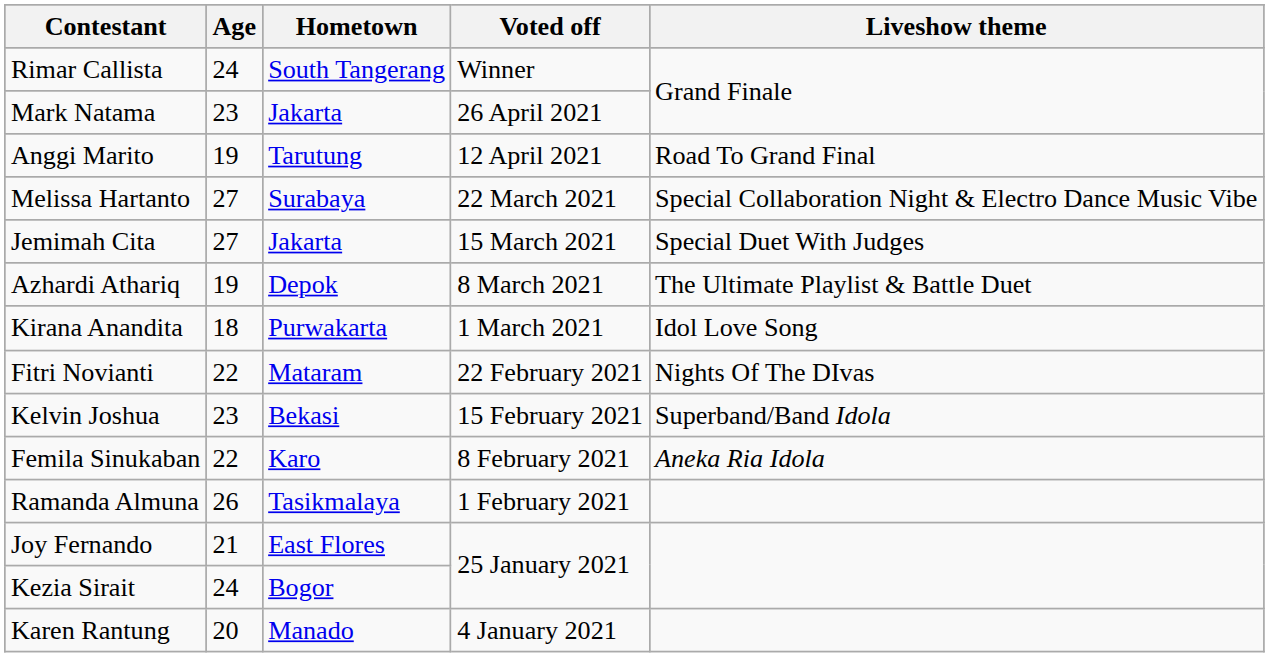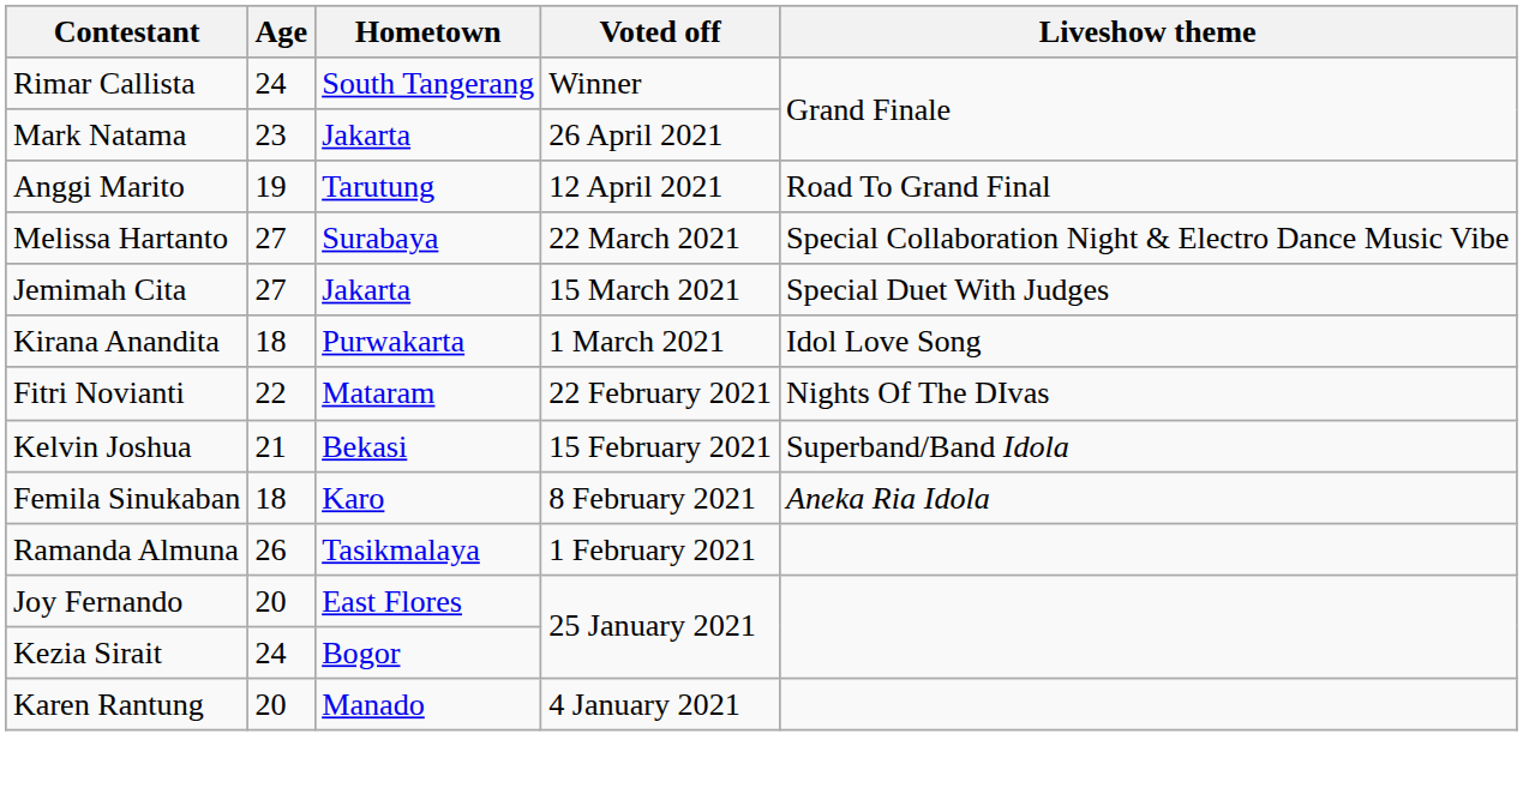- row: Azhardi Athariq | 19 | Depok | 8 March 2021 | The Ultimate Playlist & Battle Duet
Kelvin Joshua | Age: 23 -> 21
Femila Sinukaban | Age: 22 -> 18
Joy Fernando | Age: 21 -> 20
